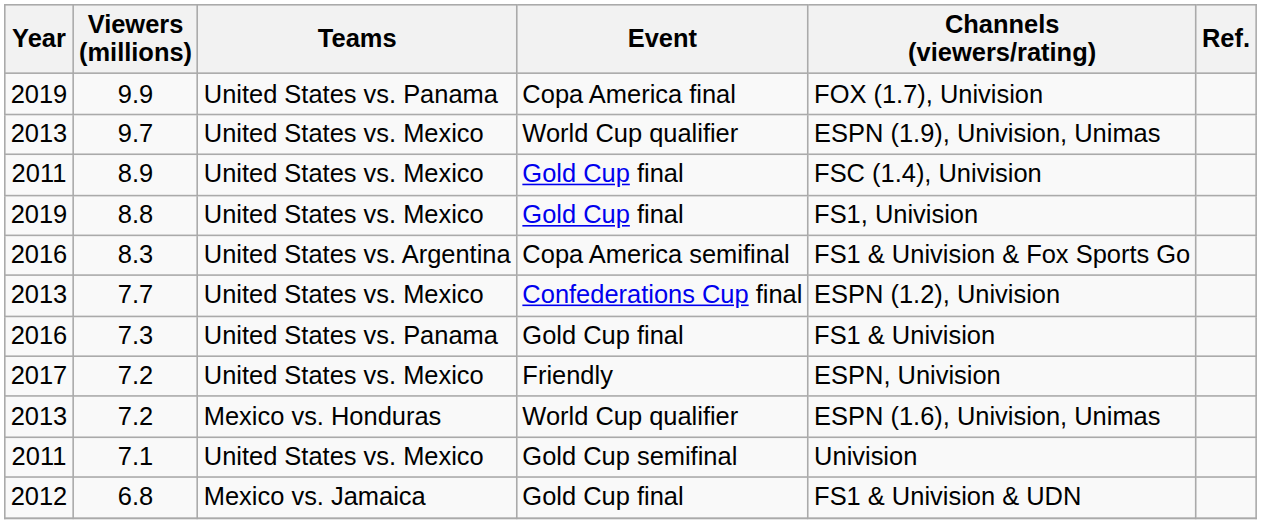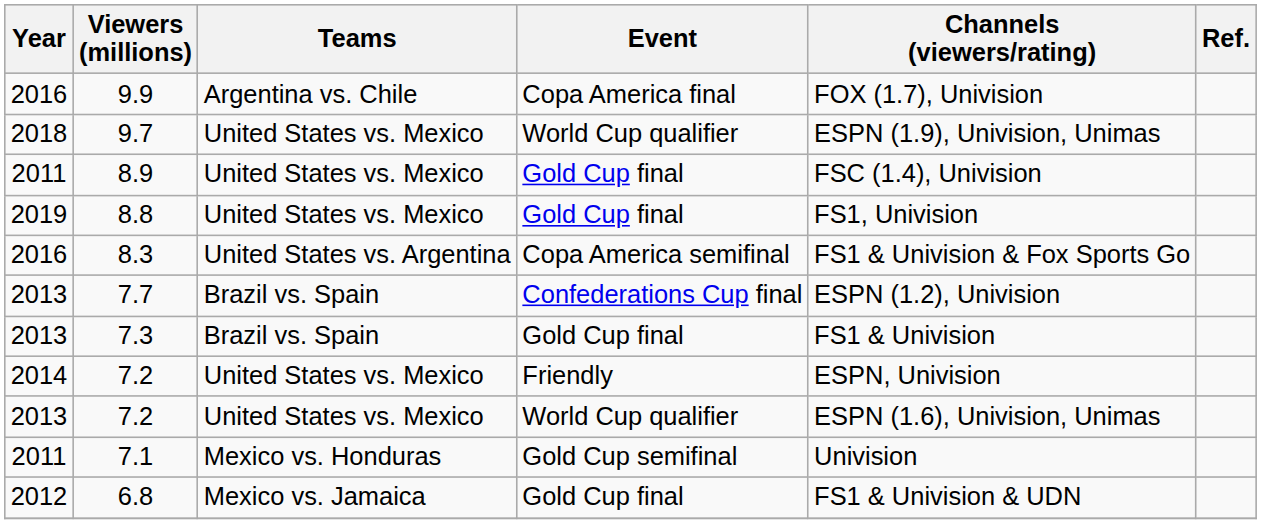9.9 | Year: 2019 -> 2016
9.9 | Teams: United States vs. Panama -> Argentina vs. Chile
9.7 | Year: 2013 -> 2018
7.7 | Teams: United States vs. Mexico -> Brazil vs. Spain
7.3 | Year: 2016 -> 2013
7.3 | Teams: United States vs. Panama -> Brazil vs. Spain
7.2 / Friendly | Year: 2017 -> 2014
7.2 / World Cup qualifier | Teams: Mexico vs. Honduras -> United States vs. Mexico
7.1 | Teams: United States vs. Mexico -> Mexico vs. Honduras
